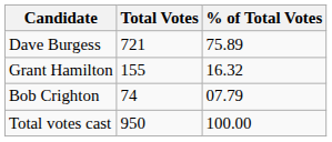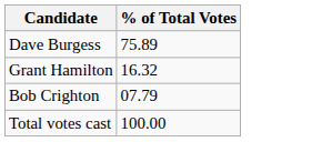- column: Total Votes | 721 | 155 | 74 | 950
